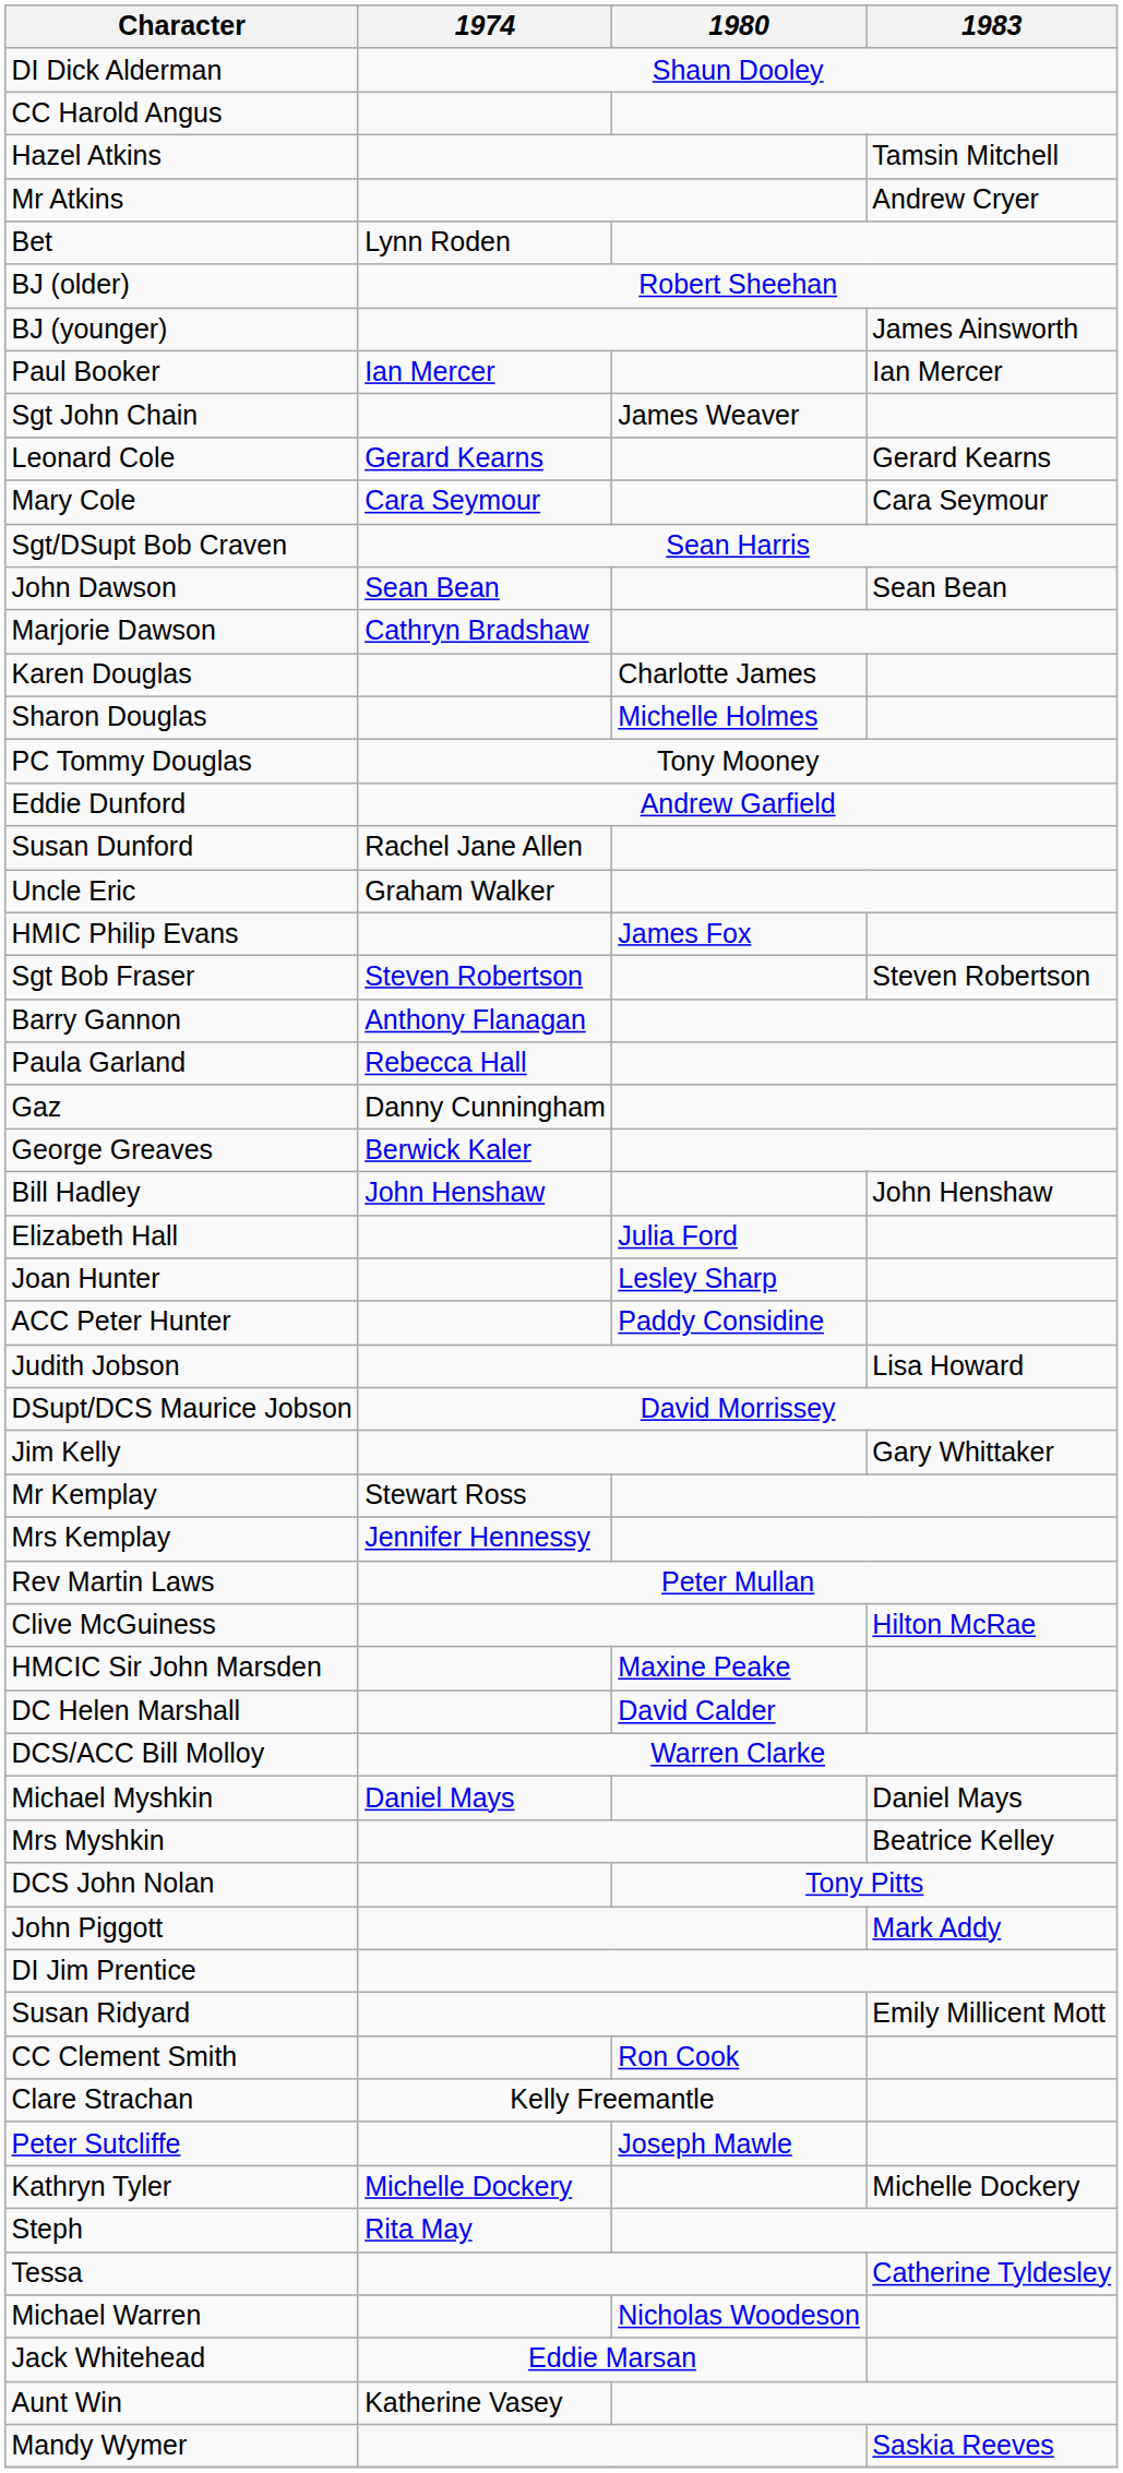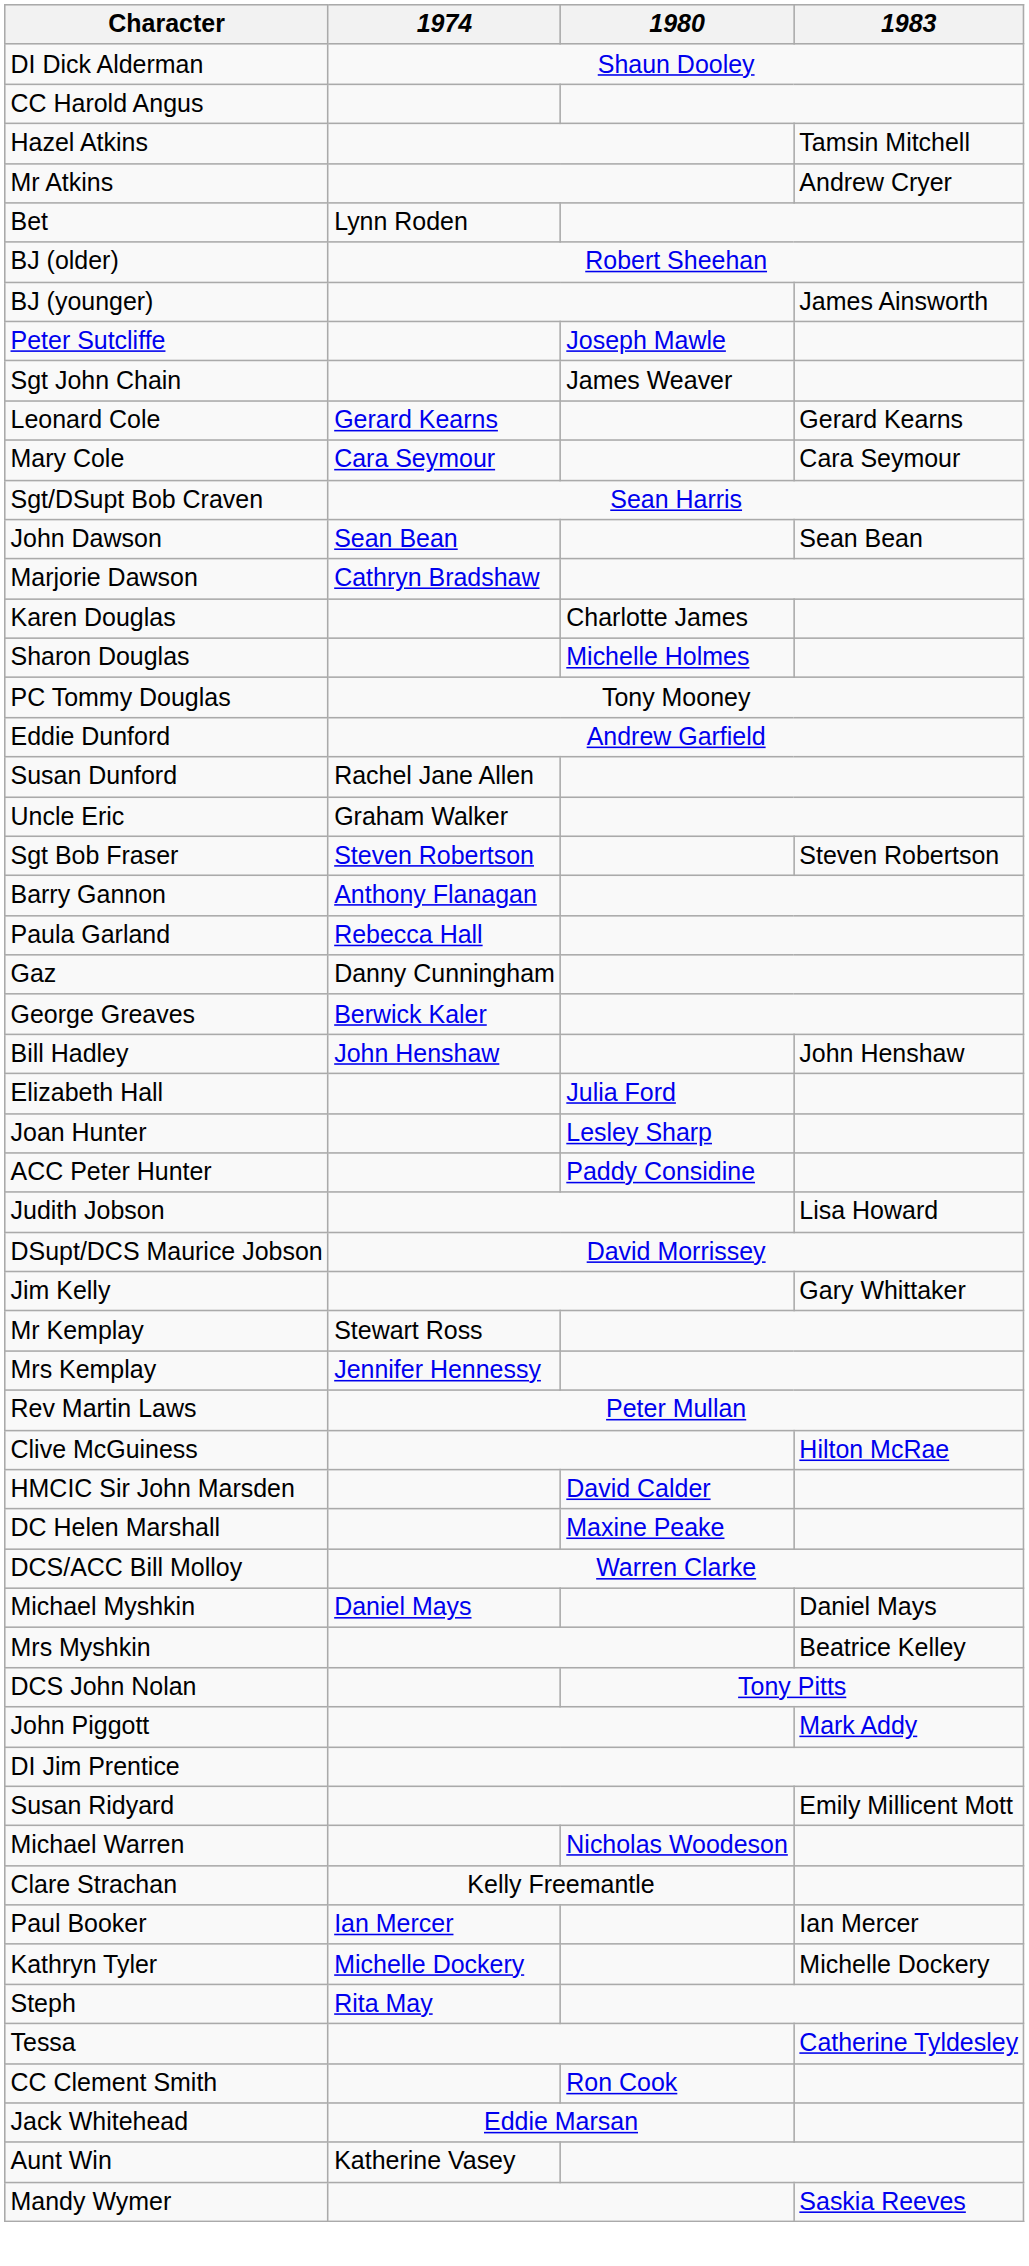rows swapped: Paul Booker <-> Peter Sutcliffe
- row: HMIC Philip Evans | James Fox
HMCIC Sir John Marsden | 1980: Maxine Peake -> David Calder
DC Helen Marshall | 1980: David Calder -> Maxine Peake
rows swapped: CC Clement Smith <-> Michael Warren
